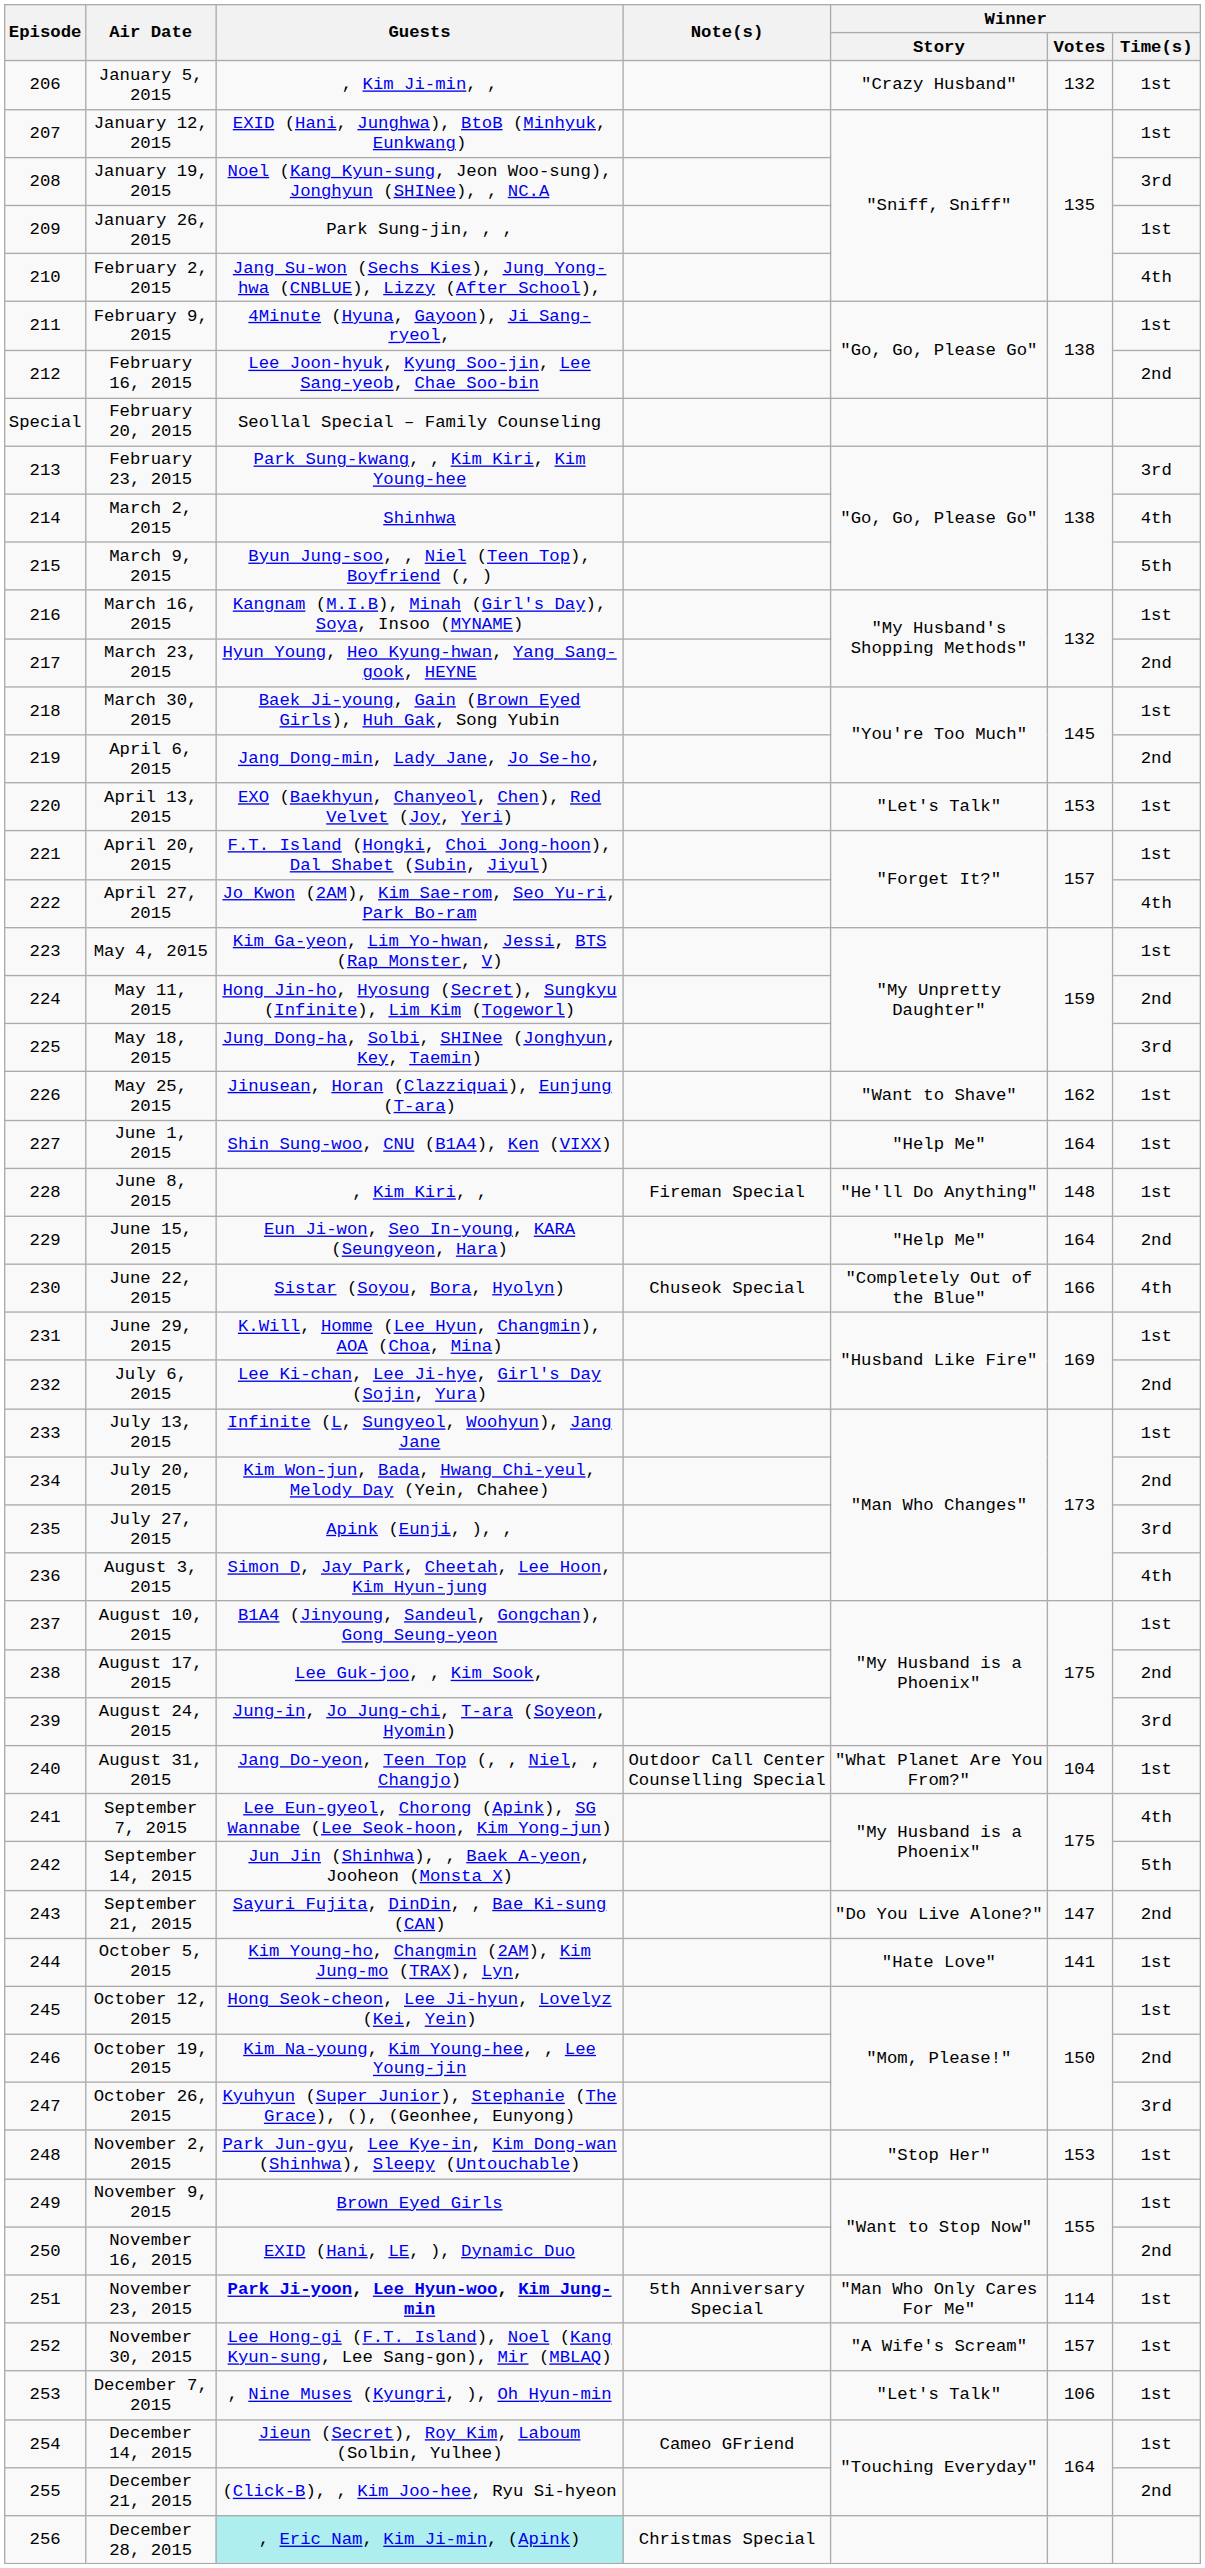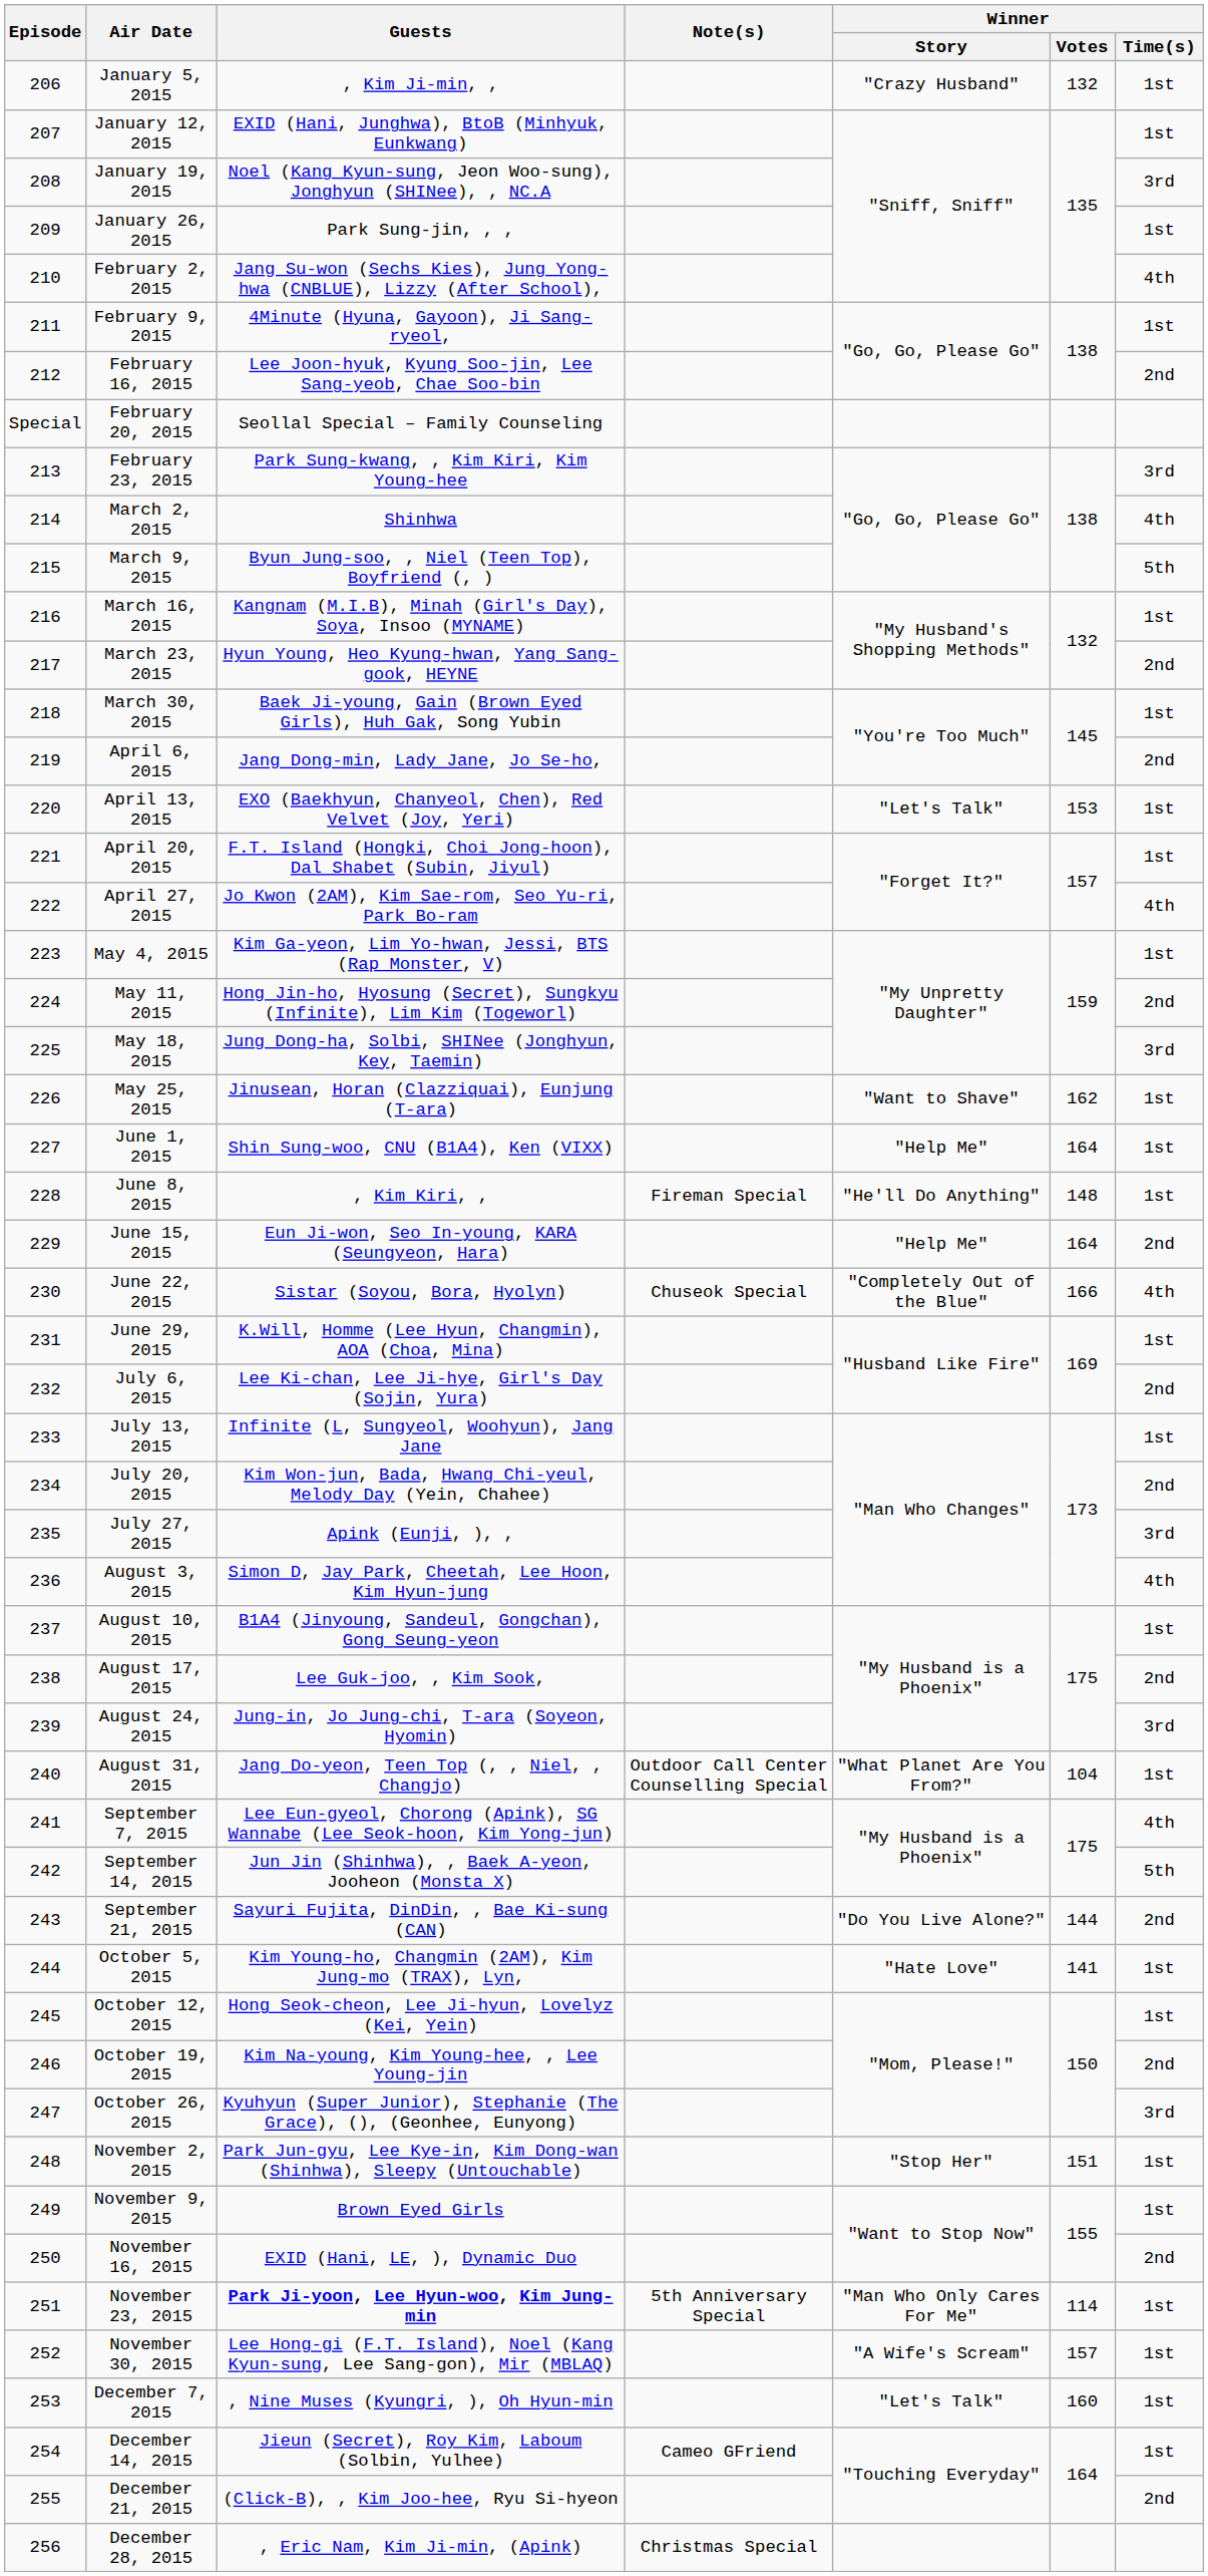September 21, 2015 | Winner / Votes: 147 -> 144
November 2, 2015 | Winner / Votes: 153 -> 151
December 7, 2015 | Winner / Votes: 106 -> 160
December 28, 2015 | Guests: paleturquoise background -> no background
